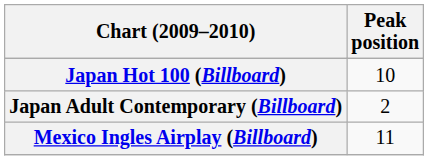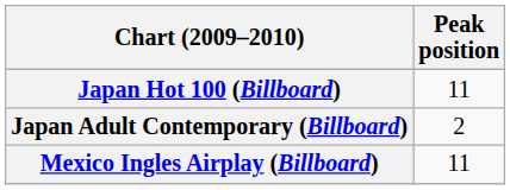Japan Hot 100 (Billboard) | Peak position: 10 -> 11
